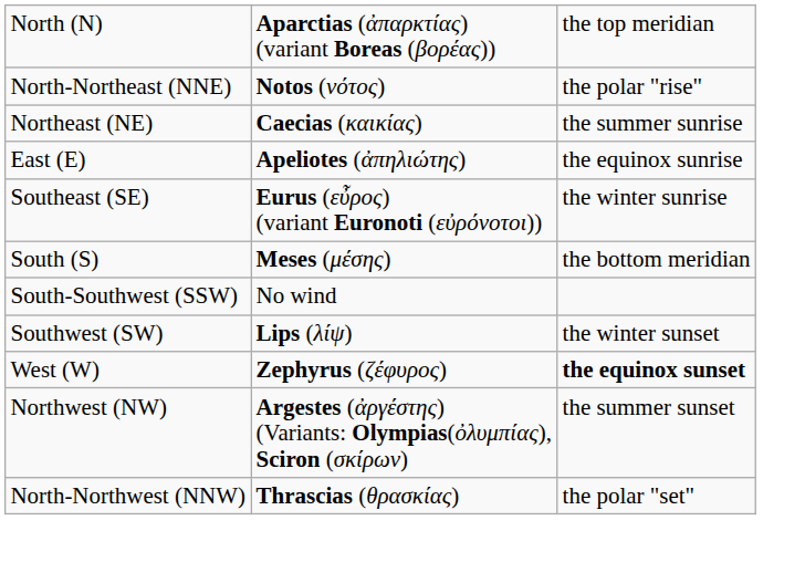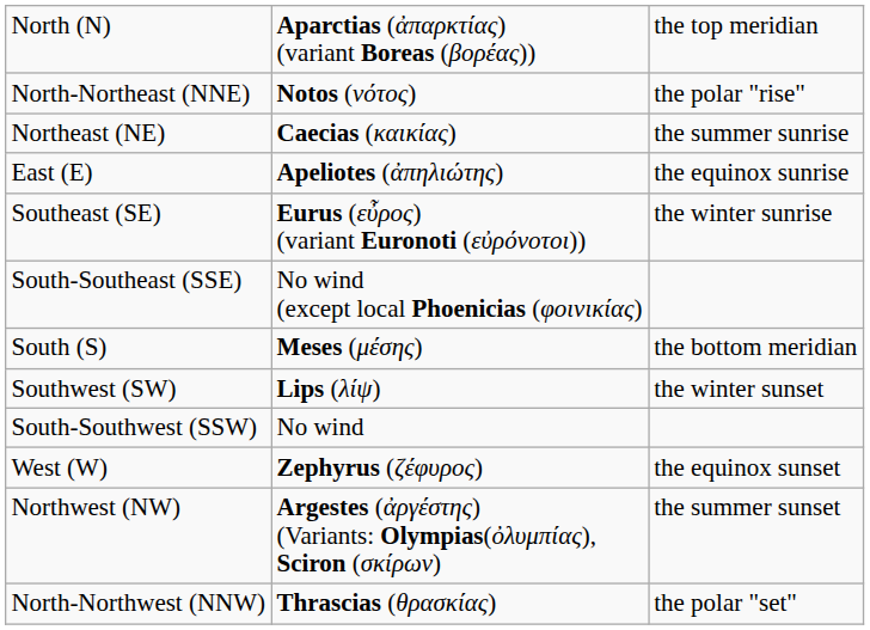+ row: South-Southeast (SSE) | No wind (except local Phoenicias (φοινικίας)
rows swapped: South-Southwest (SSW) <-> Southwest (SW)
West (W) | column 3: bold -> normal
